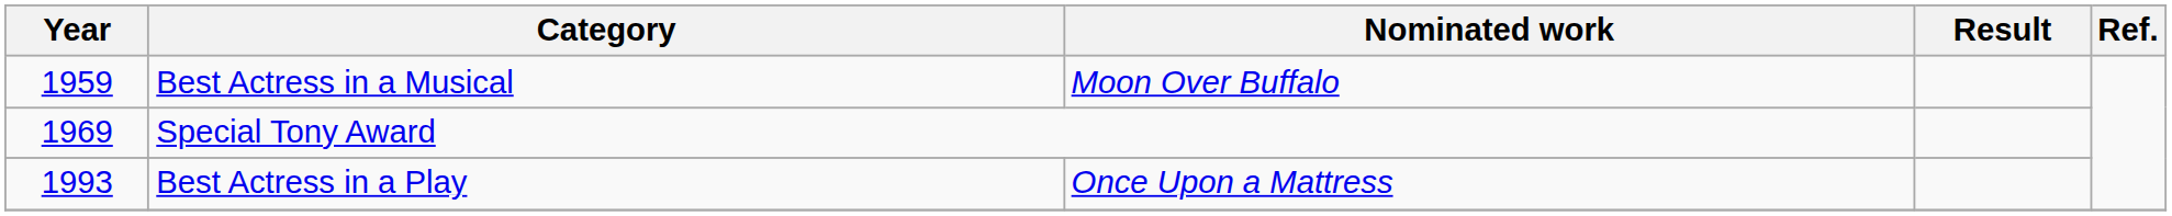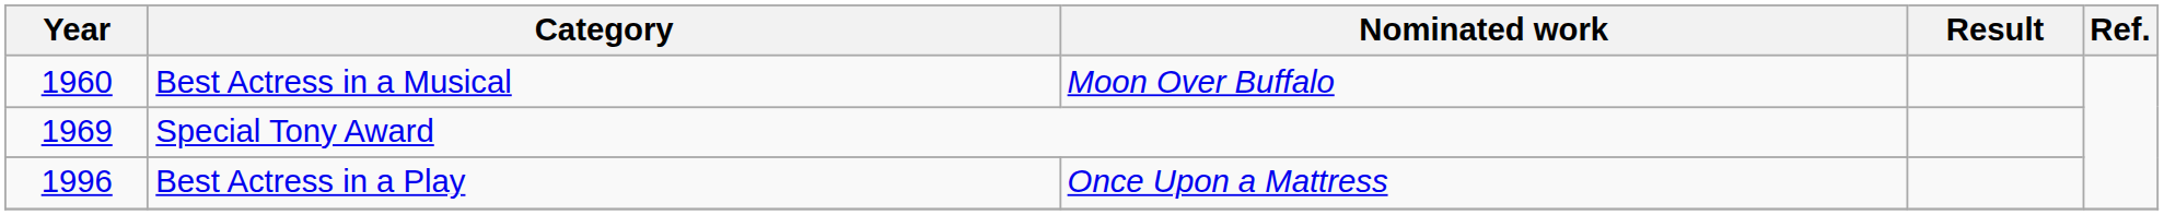Best Actress in a Musical | Year: 1959 -> 1960
Best Actress in a Play | Year: 1993 -> 1996
